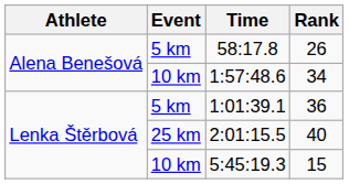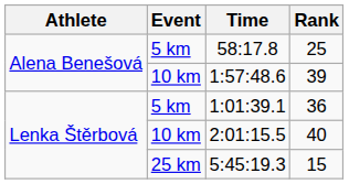58:17.8 | Rank: 26 -> 25
1:57:48.6 | Rank: 34 -> 39
2:01:15.5 | Event: 25 km -> 10 km
5:45:19.3 | Event: 10 km -> 25 km
